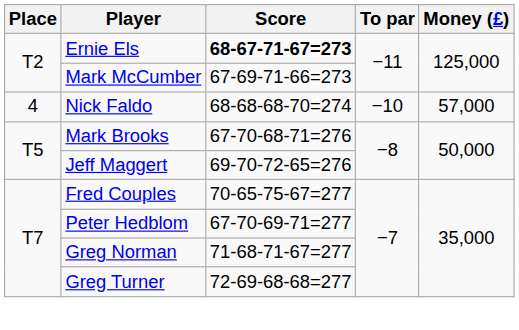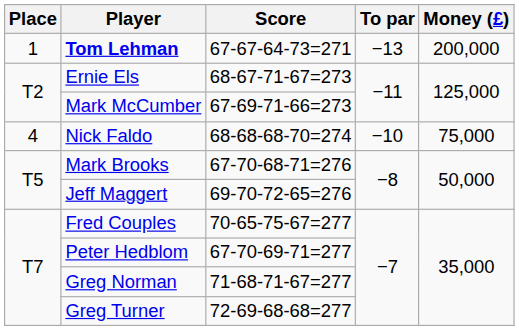+ row: 1 | Tom Lehman | 67-67-64-73=271 | −13 | 200,000
Ernie Els | Score: bold -> normal
Nick Faldo | Money (£): 57,000 -> 75,000
